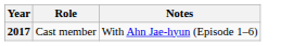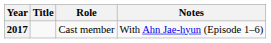+ column: Title
